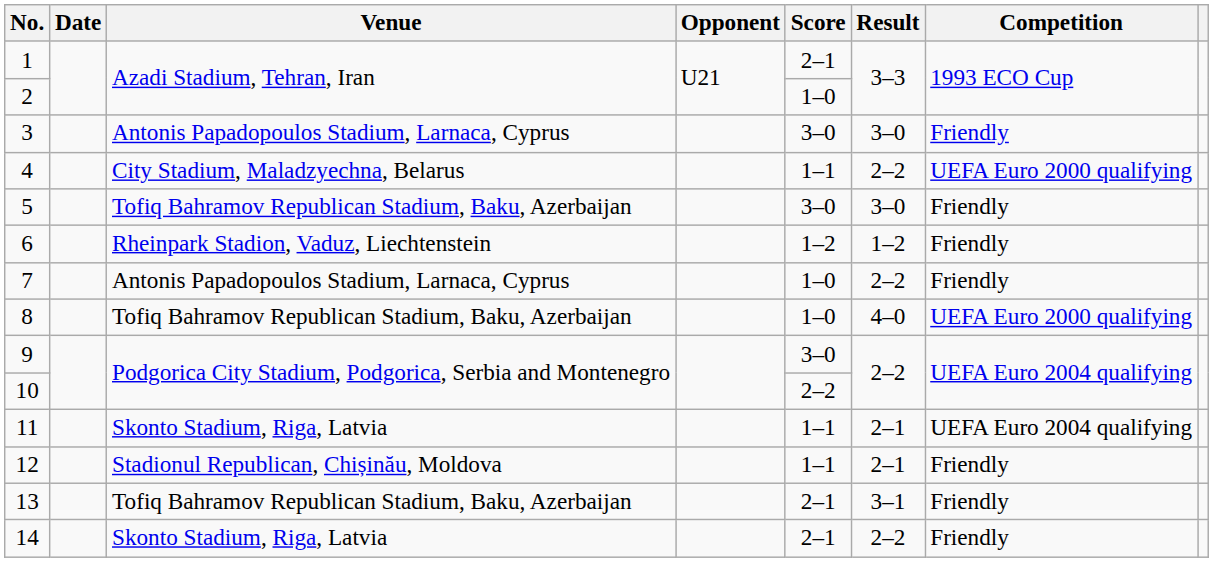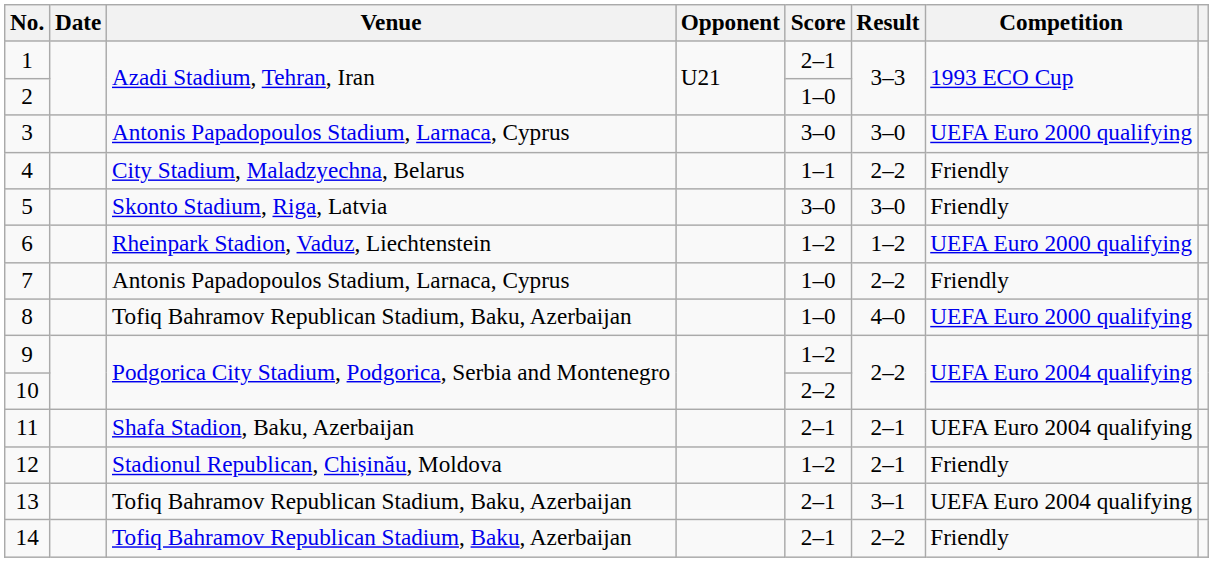3 | Competition: Friendly -> UEFA Euro 2000 qualifying
4 | Competition: UEFA Euro 2000 qualifying -> Friendly
5 | Venue: Tofiq Bahramov Republican Stadium, Baku, Azerbaijan -> Skonto Stadium, Riga, Latvia
6 | Competition: Friendly -> UEFA Euro 2000 qualifying
9 | Score: 3–0 -> 1–2
11 | Venue: Skonto Stadium, Riga, Latvia -> Shafa Stadion, Baku, Azerbaijan
11 | Score: 1–1 -> 2–1
12 | Score: 1–1 -> 1–2
13 | Competition: Friendly -> UEFA Euro 2004 qualifying
14 | Venue: Skonto Stadium, Riga, Latvia -> Tofiq Bahramov Republican Stadium, Baku, Azerbaijan
